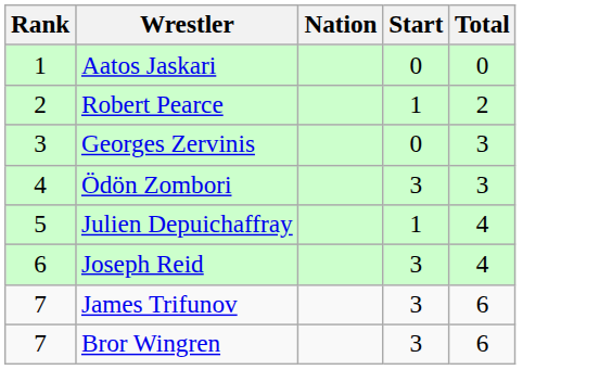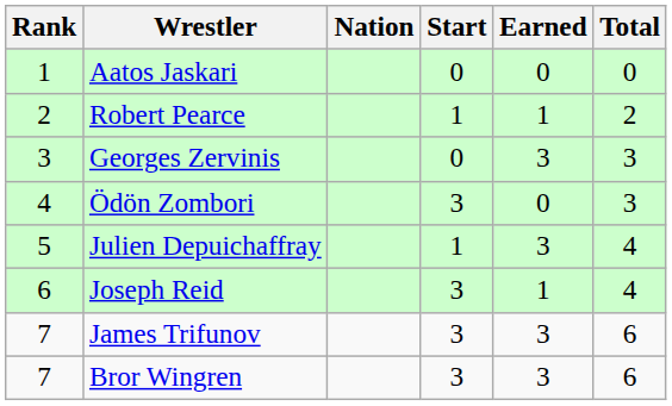+ column: Earned | 0 | 1 | 3 | 0 | 3 | 1 | 3 | 3
